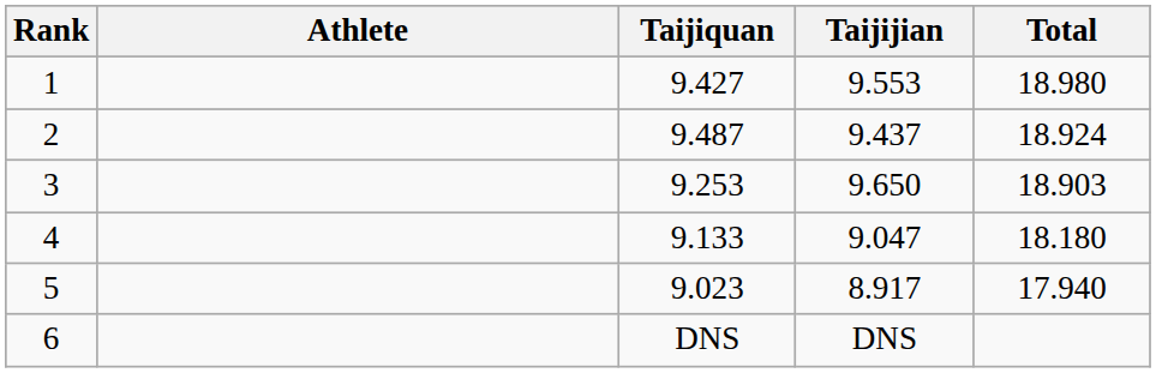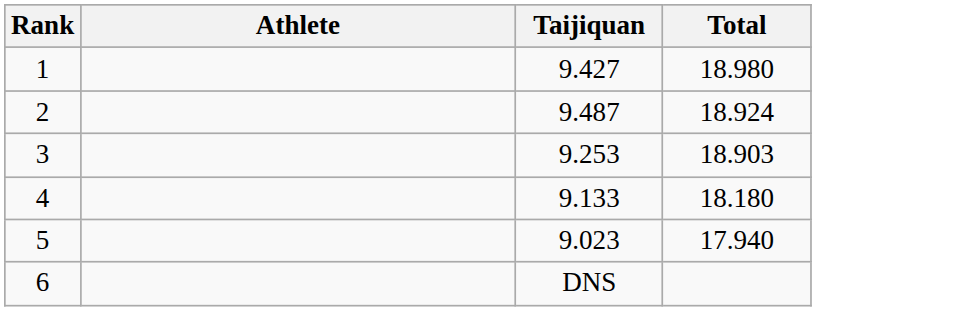- column: Taijijian | 9.553 | 9.437 | 9.650 | 9.047 | 8.917 | DNS
